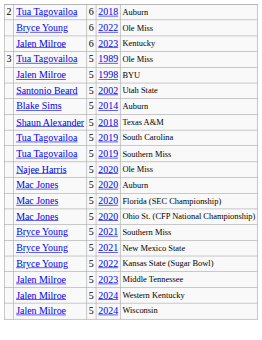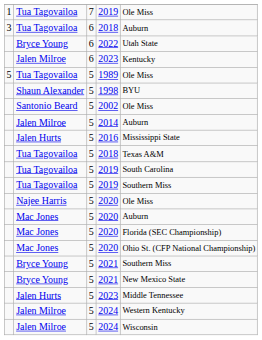+ row: 1 | Tua Tagovailoa | 7 | 2019 | Ole Miss
6 / 2018 | column 1: 2 -> 3
6 / 2022 | column 5: Ole Miss -> Utah State
1989 | column 1: 3 -> 5
1998 | column 2: Jalen Milroe -> Shaun Alexander
2002 | column 5: Utah State -> Ole Miss
2014 | column 2: Blake Sims -> Jalen Milroe
+ row: Jalen Hurts | 5 | 2016 | Mississippi State
5 / 2018 | column 2: Shaun Alexander -> Tua Tagovailoa
- row: Bryce Young | 5 | 2022 | Kansas State (Sugar Bowl)
5 / 2023 | column 2: Jalen Milroe -> Jalen Hurts
